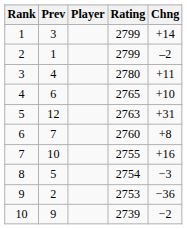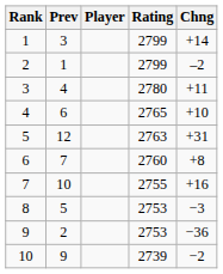8 | Rating: 2754 -> 2753
